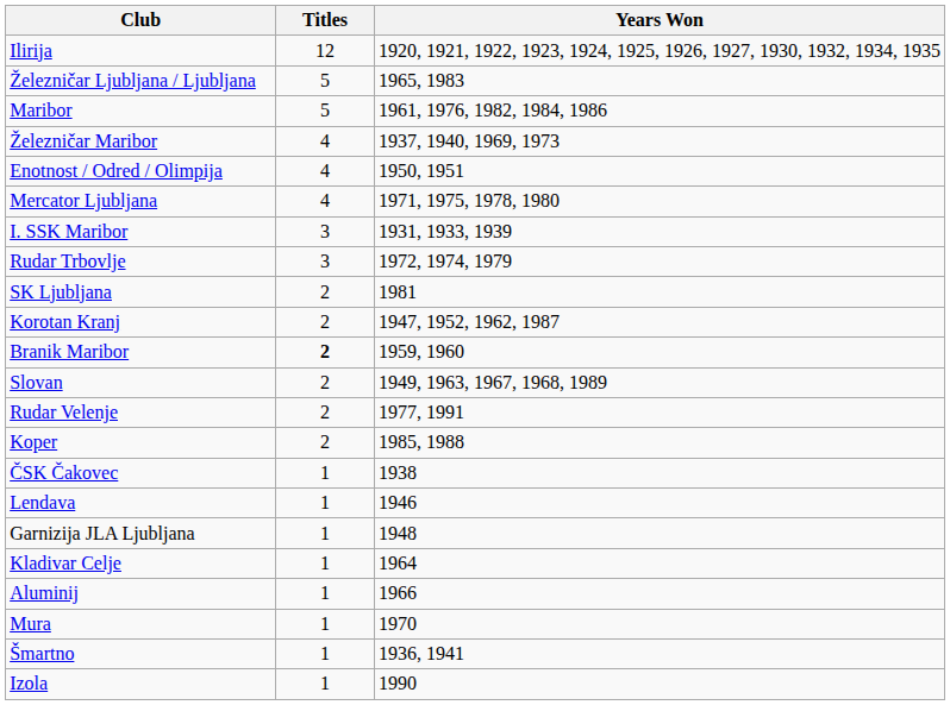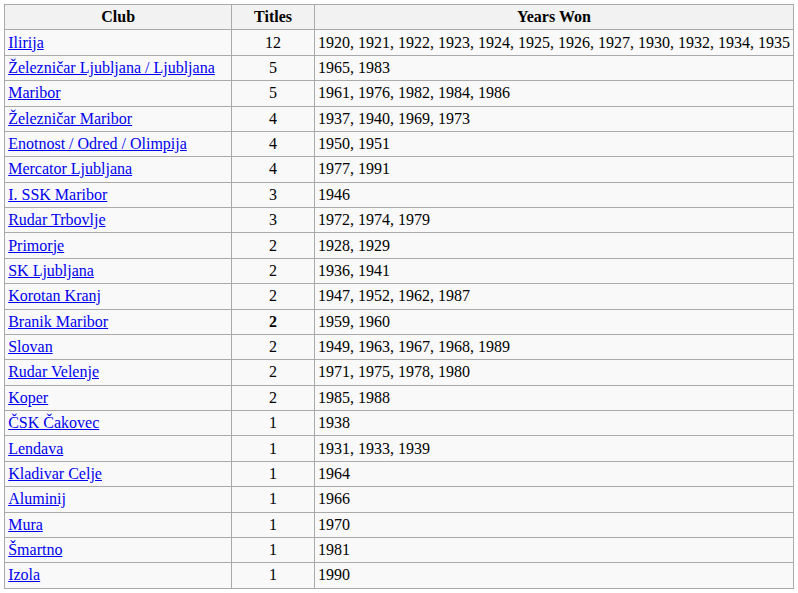Mercator Ljubljana | Years Won: 1971, 1975, 1978, 1980 -> 1977, 1991
I. SSK Maribor | Years Won: 1931, 1933, 1939 -> 1946
+ row: Primorje | 2 | 1928, 1929
SK Ljubljana | Years Won: 1981 -> 1936, 1941
Rudar Velenje | Years Won: 1977, 1991 -> 1971, 1975, 1978, 1980
Lendava | Years Won: 1946 -> 1931, 1933, 1939
- row: Garnizija JLA Ljubljana | 1 | 1948
Šmartno | Years Won: 1936, 1941 -> 1981
